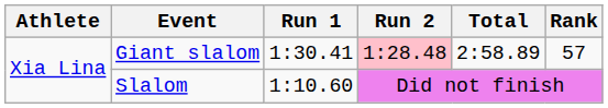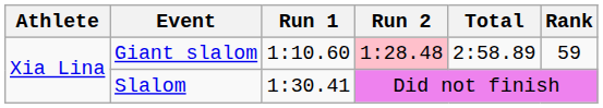Giant slalom | Run 1: 1:30.41 -> 1:10.60
Giant slalom | Rank: 57 -> 59
Slalom | Run 1: 1:10.60 -> 1:30.41
